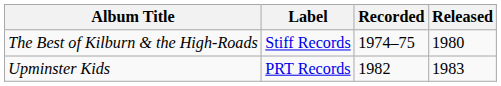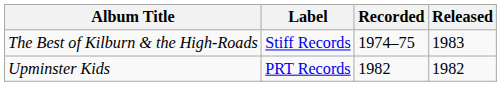The Best of Kilburn & the High-Roads | Released: 1980 -> 1983
Upminster Kids | Released: 1983 -> 1982
